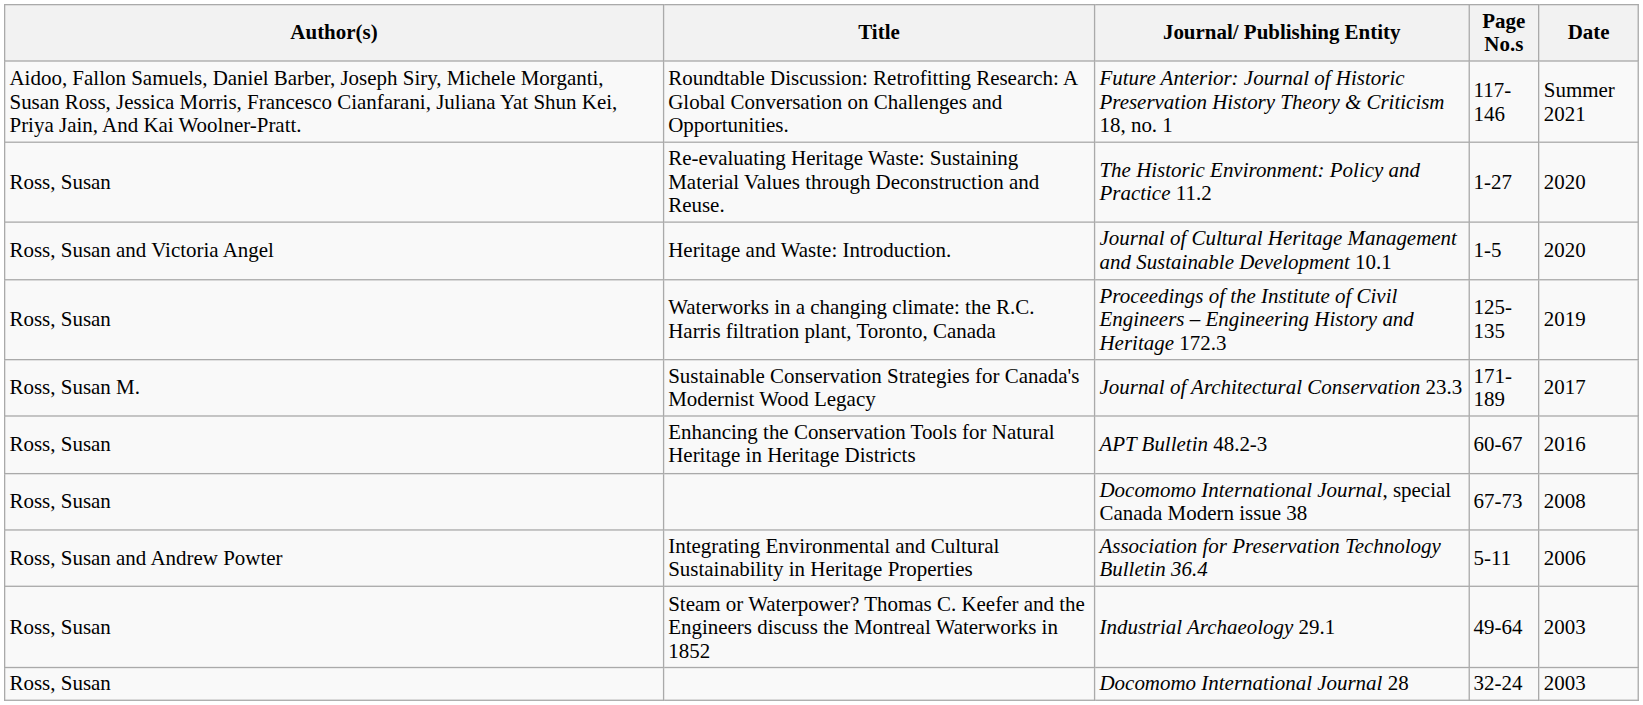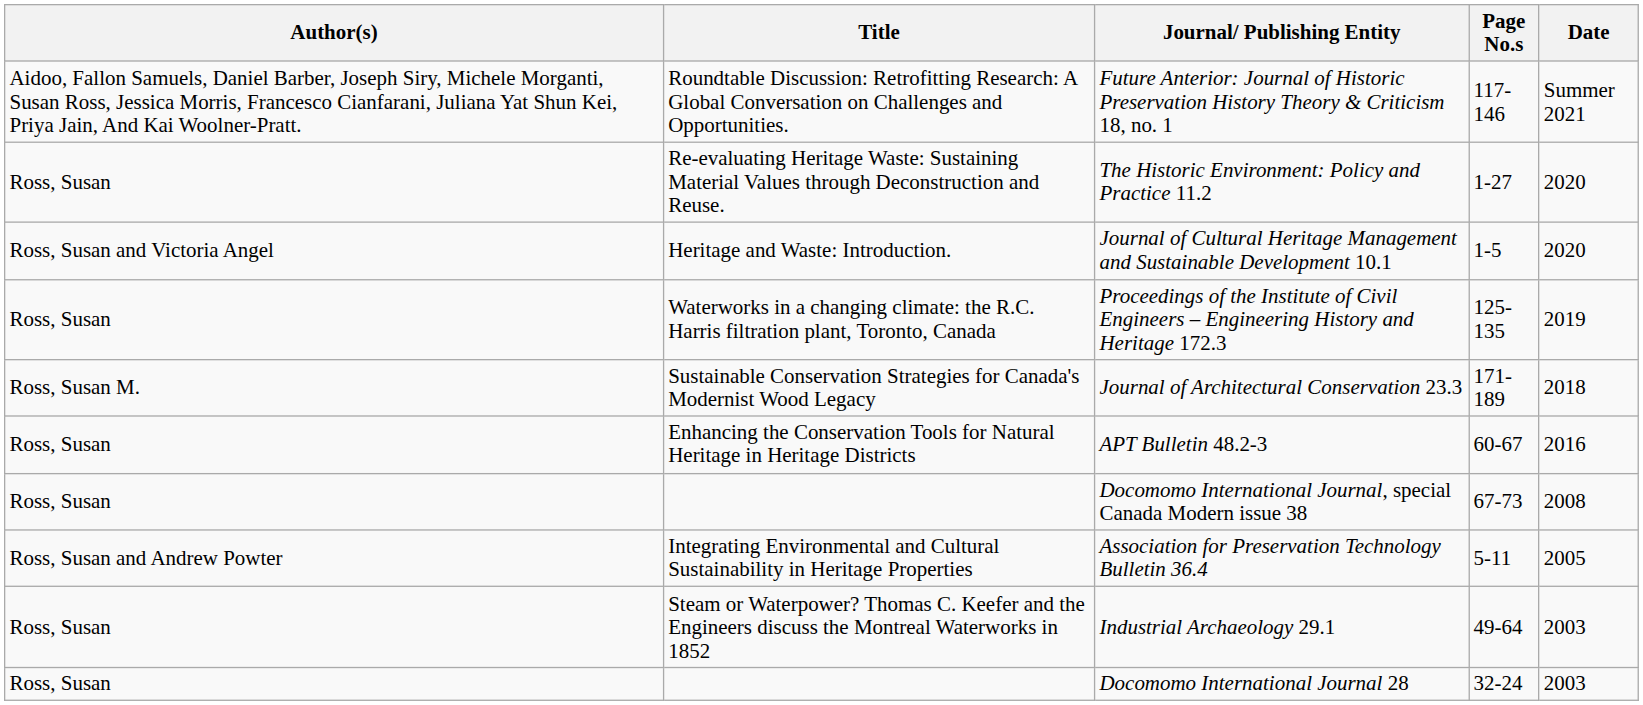Journal of Architectural Conservation 23.3 | Date: 2017 -> 2018
Association for Preservation Technology Bulletin 36.4 | Date: 2006 -> 2005
